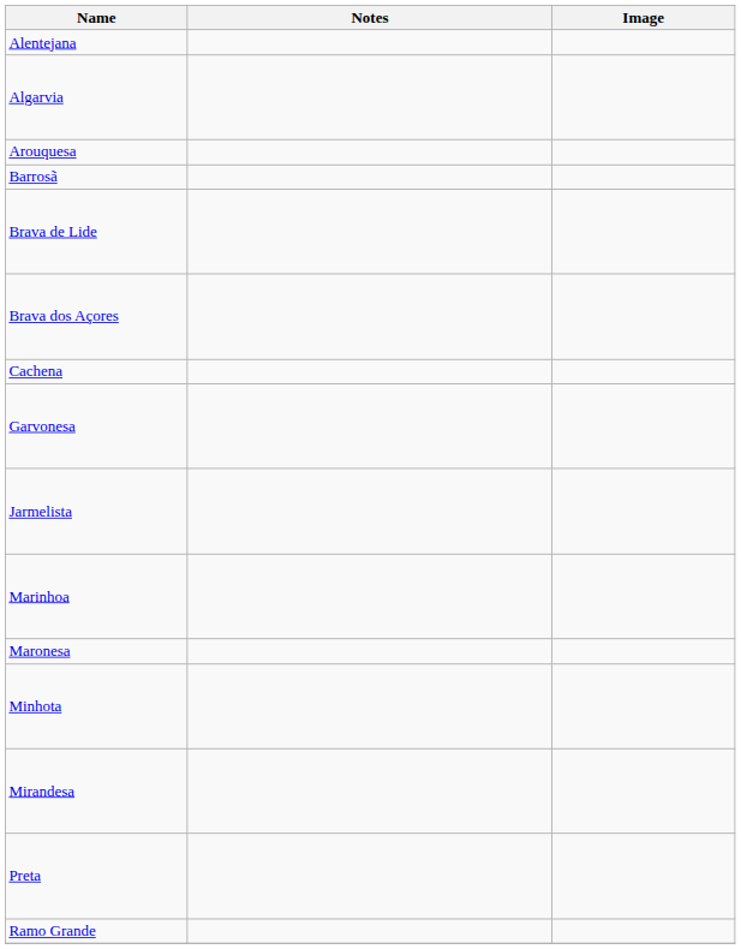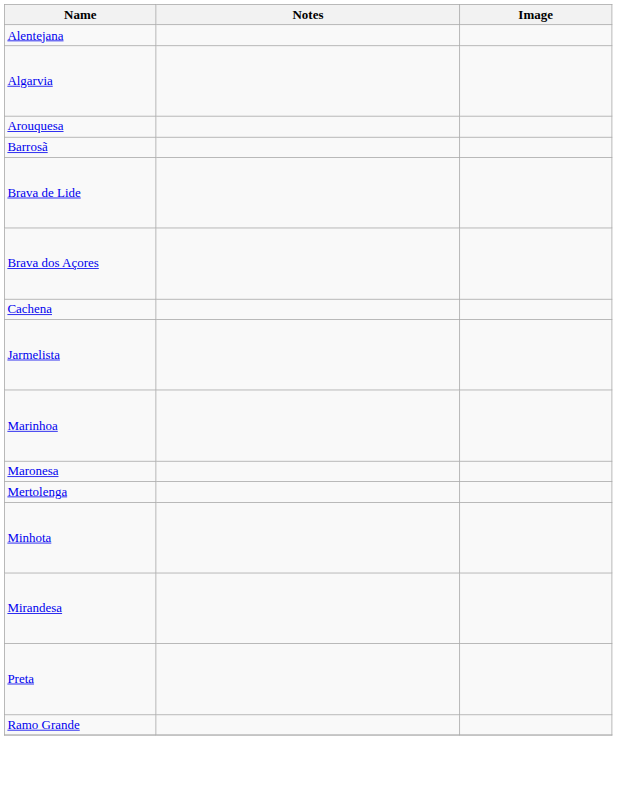- row: Garvonesa
+ row: Mertolenga
